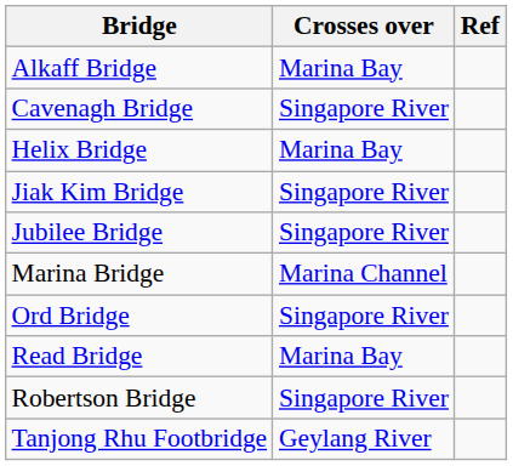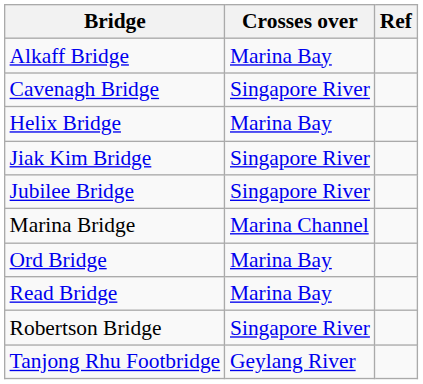Ord Bridge | Crosses over: Singapore River -> Marina Bay
